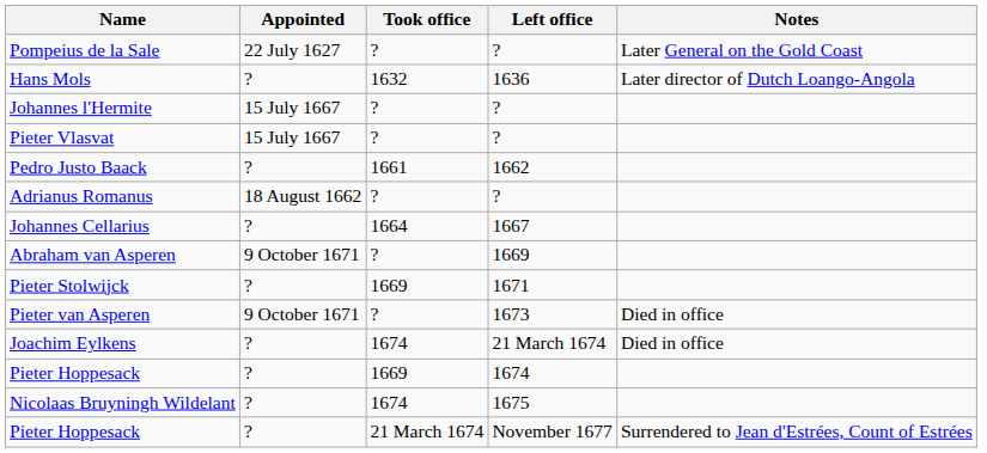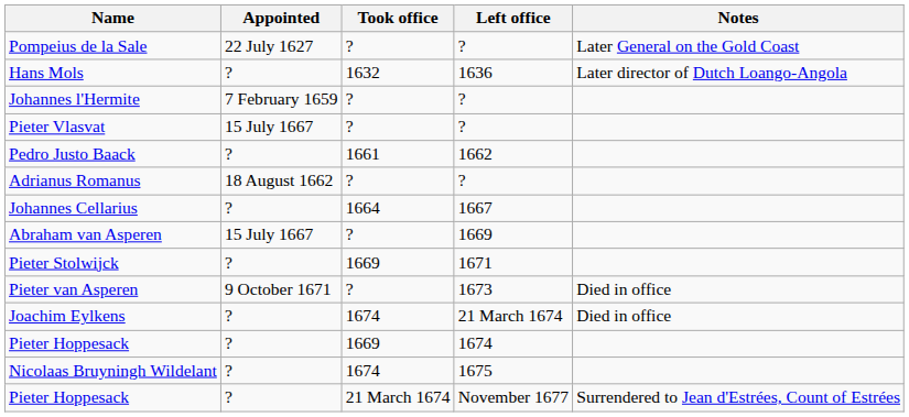Johannes l'Hermite | Appointed: 15 July 1667 -> 7 February 1659
Abraham van Asperen | Appointed: 9 October 1671 -> 15 July 1667
